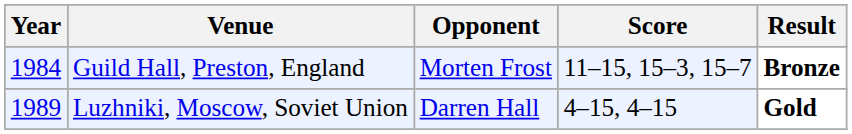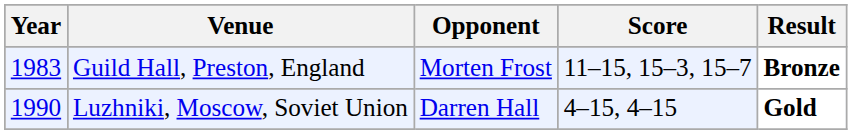Guild Hall, Preston, England | Year: 1984 -> 1983
Luzhniki, Moscow, Soviet Union | Year: 1989 -> 1990
